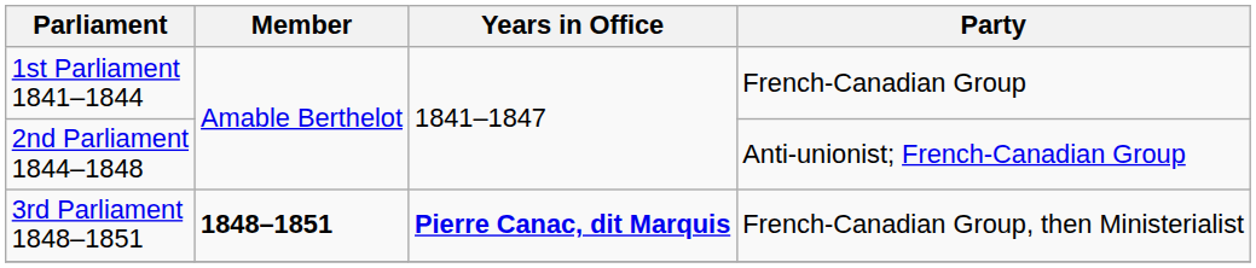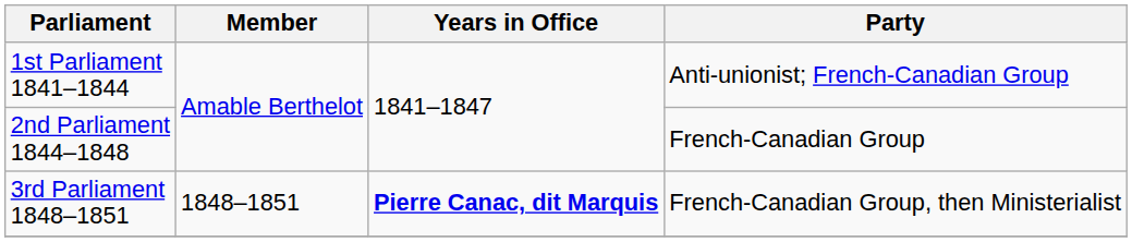1st Parliament 1841–1844 | Party: French-Canadian Group -> Anti-unionist; French-Canadian Group
2nd Parliament 1844–1848 | Party: Anti-unionist; French-Canadian Group -> French-Canadian Group
3rd Parliament 1848–1851 | Member: bold -> normal
